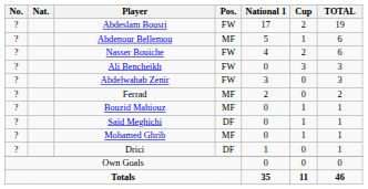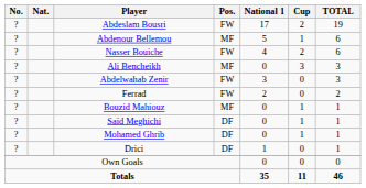Ali Bencheikh | Pos.: FW -> MF
Ferrad | Pos.: MF -> FW
Mohamed Ghrib | Pos.: MF -> DF
